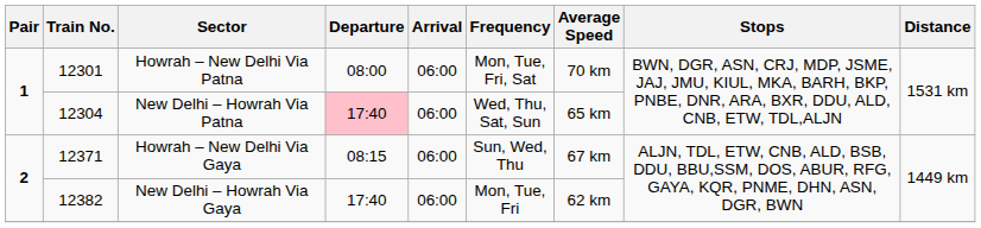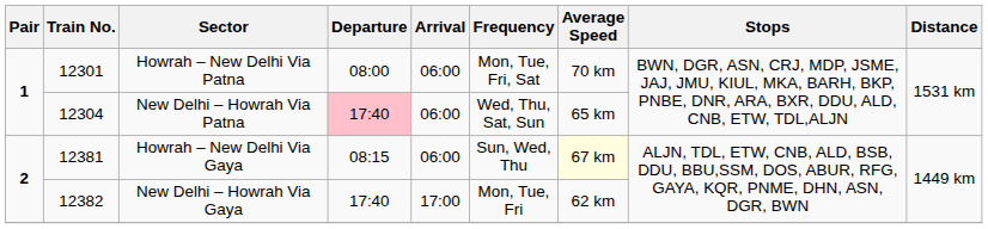Howrah – New Delhi Via Gaya | Train No.: 12371 -> 12381
Howrah – New Delhi Via Gaya | Average Speed: no background -> lightyellow background
New Delhi – Howrah Via Gaya | Arrival: 06:00 -> 17:00
